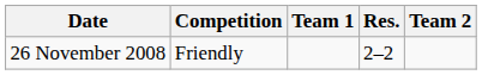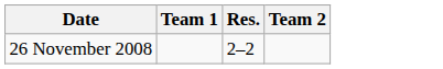- column: Competition | Friendly
